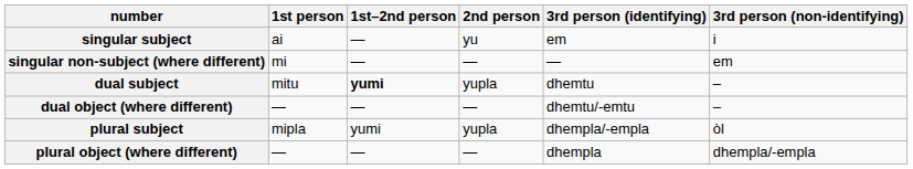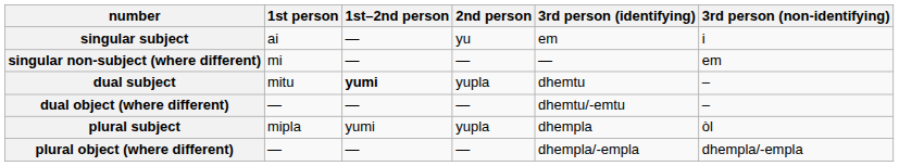plural subject | 3rd person (identifying): dhempla/-empla -> dhempla
plural object (where different) | 3rd person (identifying): dhempla -> dhempla/-empla
